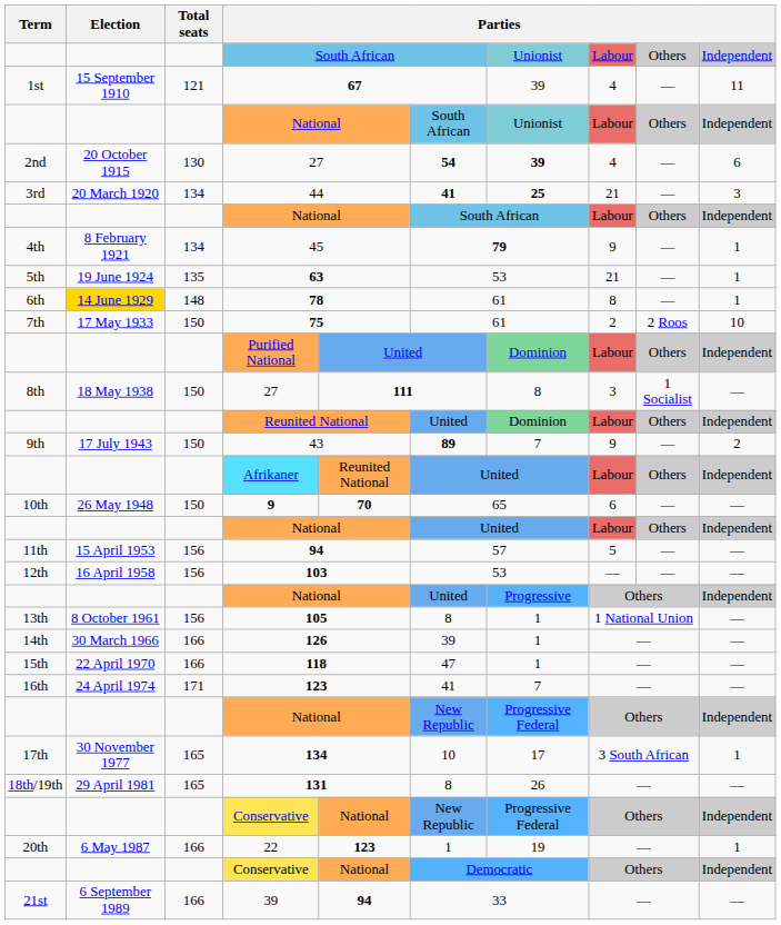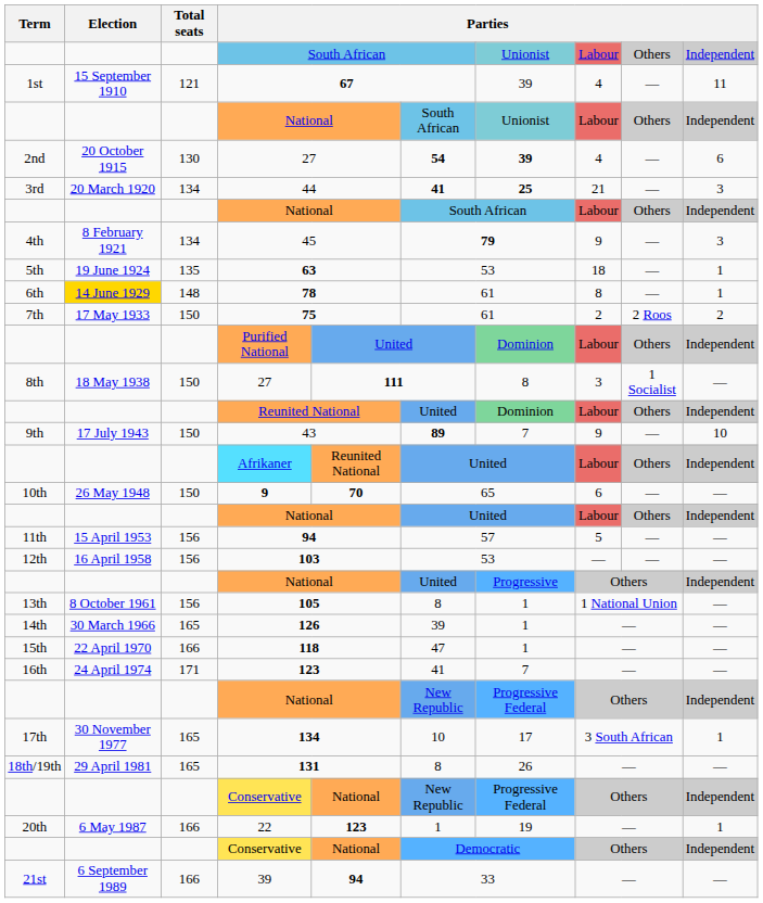45 | column 10: 1 -> 3
63 | column 8: 21 -> 18
75 | column 10: 10 -> 2
43 | column 10: 2 -> 10
126 | Total seats: 166 -> 165
